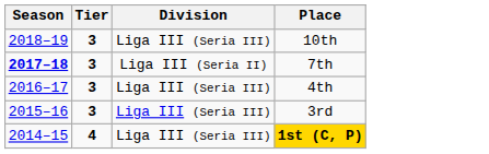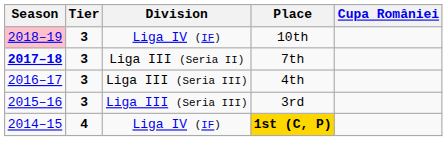+ column: Cupa României
10th | Season: no background -> pink background
10th | Division: Liga III (Seria III) -> Liga IV (IF)
1st (C, P) | Division: Liga III (Seria III) -> Liga IV (IF)
